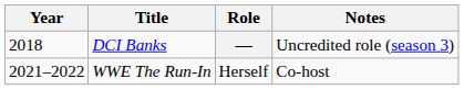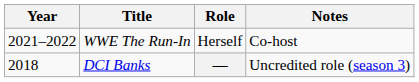rows swapped: DCI Banks <-> WWE The Run-In
